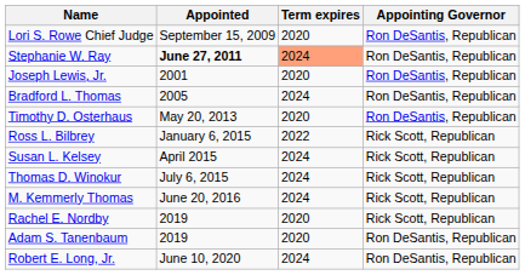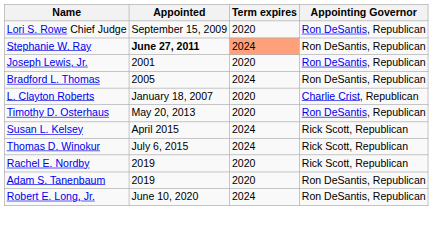+ row: L. Clayton Roberts | January 18, 2007 | 2020 | Charlie Crist, Republican
- row: Ross L. Bilbrey | January 6, 2015 | 2022 | Rick Scott, Republican
- row: M. Kemmerly Thomas | June 20, 2016 | 2024 | Rick Scott, Republican
